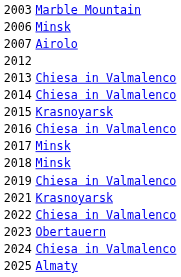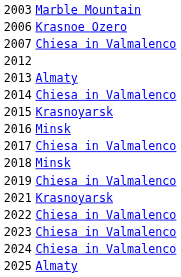2006 | column 2: Minsk -> Krasnoe Ozero
2007 | column 2: Airolo -> Chiesa in Valmalenco
2013 | column 2: Chiesa in Valmalenco -> Almaty
2016 | column 2: Chiesa in Valmalenco -> Minsk
2017 | column 2: Minsk -> Chiesa in Valmalenco
2023 | column 2: Obertauern -> Chiesa in Valmalenco
